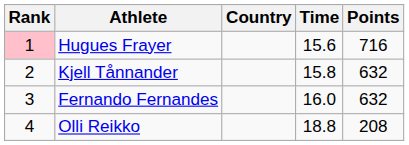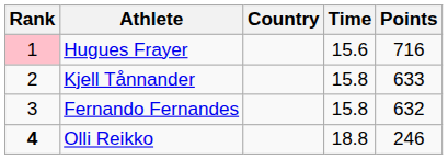Kjell Tånnander | Points: 632 -> 633
Fernando Fernandes | Time: 16.0 -> 15.8
Olli Reikko | Rank: normal -> bold
Olli Reikko | Points: 208 -> 246
